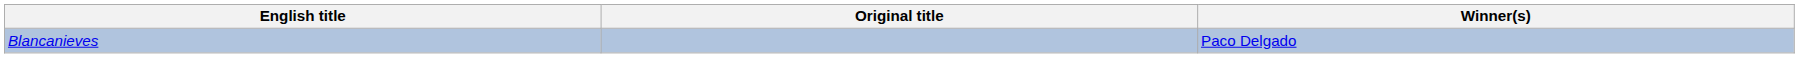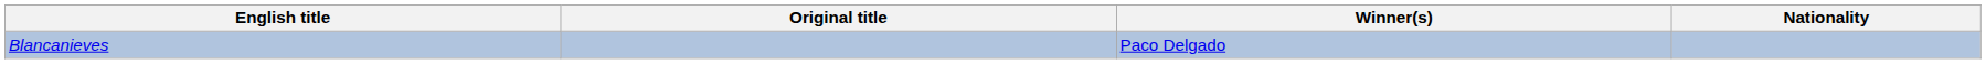+ column: Nationality
